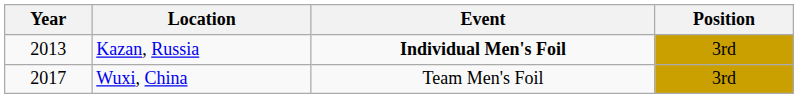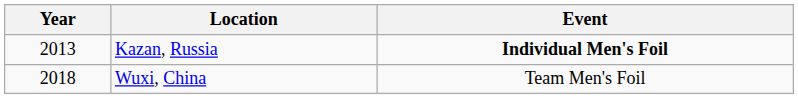- column: Position | 3rd | 3rd
Wuxi, China | Year: 2017 -> 2018
